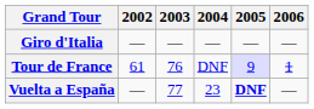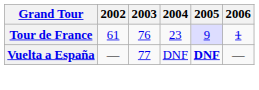- row: Giro d'Italia | — | — | — | — | —
Tour de France | 2004: DNF -> 23
Vuelta a España | 2004: 23 -> DNF
